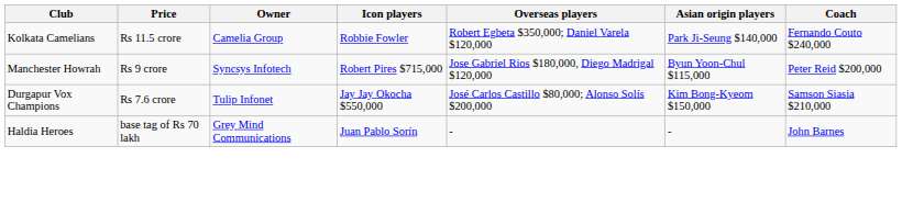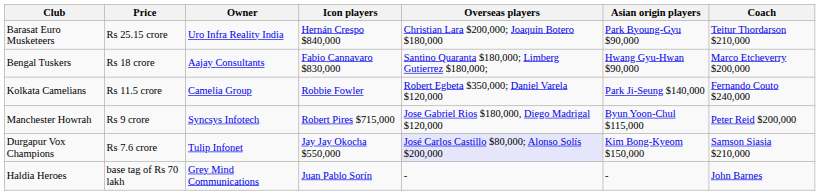+ row: Barasat Euro Musketeers | Rs 25.15 crore | Uro Infra Reality India | Hernán Crespo $840,000 | Christian Lara $200,000; Joaquin Botero $180,000 | Park Byoung-Gyu $90,000 | Teitur Thordarson $210,000
+ row: Bengal Tuskers | Rs 18 crore | Aajay Consultants | Fabio Cannavaro $830,000 | Santino Quaranta $180,000; Limberg Gutierrez $180,000; | Hwang Gyu-Hwan $90,000 | Marco Etcheverry $200,000
Durgapur Vox Champions | Overseas players: no background -> lavender background
